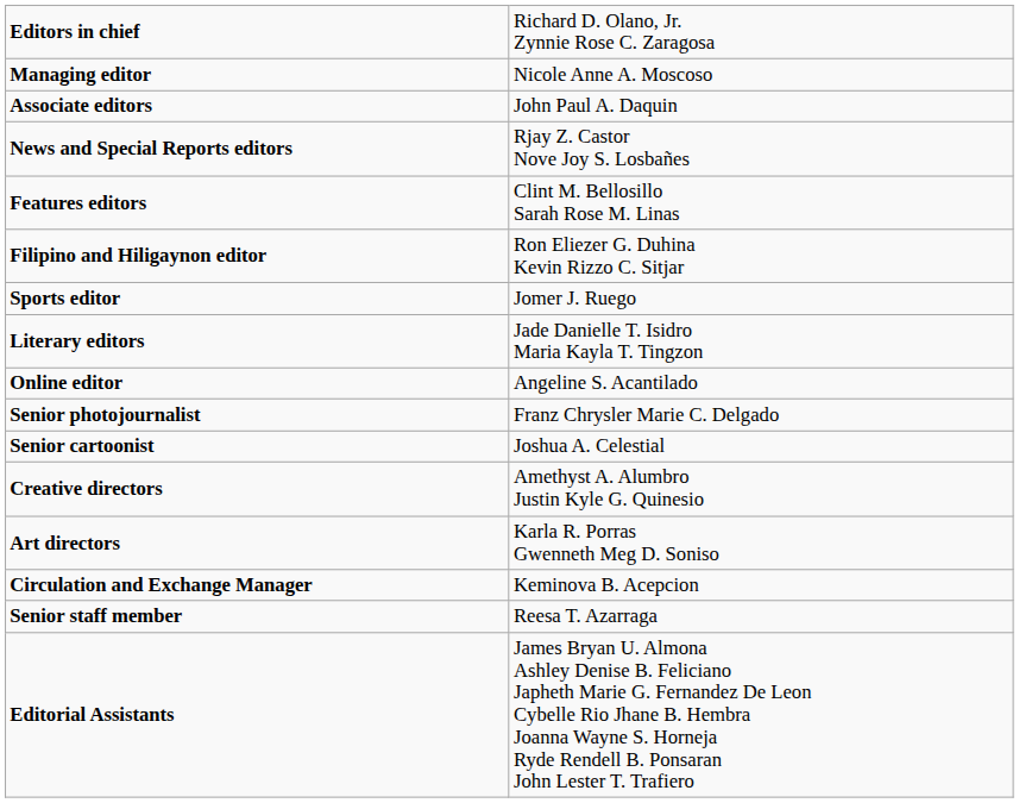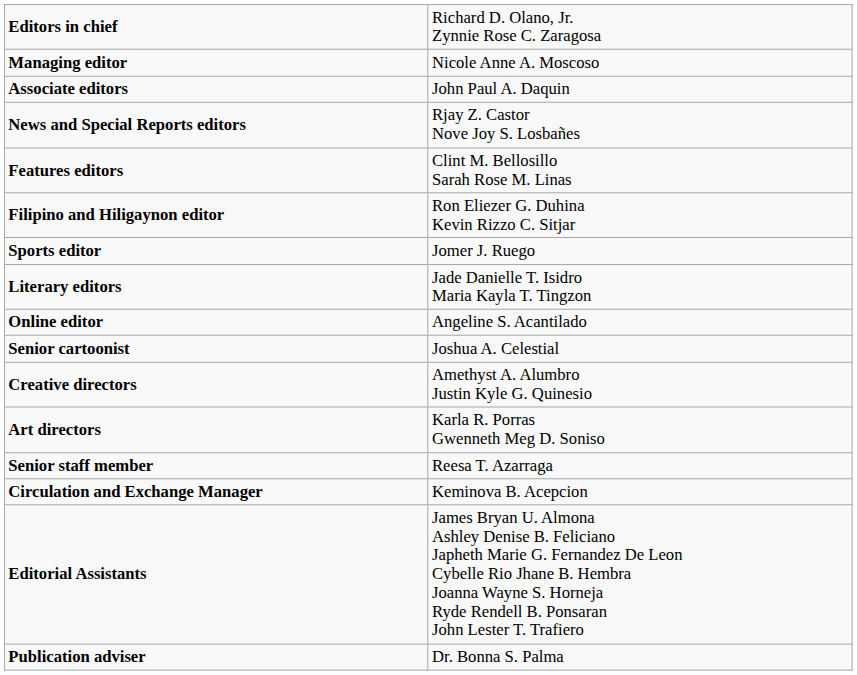- row: Senior photojournalist | Franz Chrysler Marie C. Delgado
rows swapped: Circulation and Exchange Manager <-> Senior staff member
+ row: Publication adviser | Dr. Bonna S. Palma
